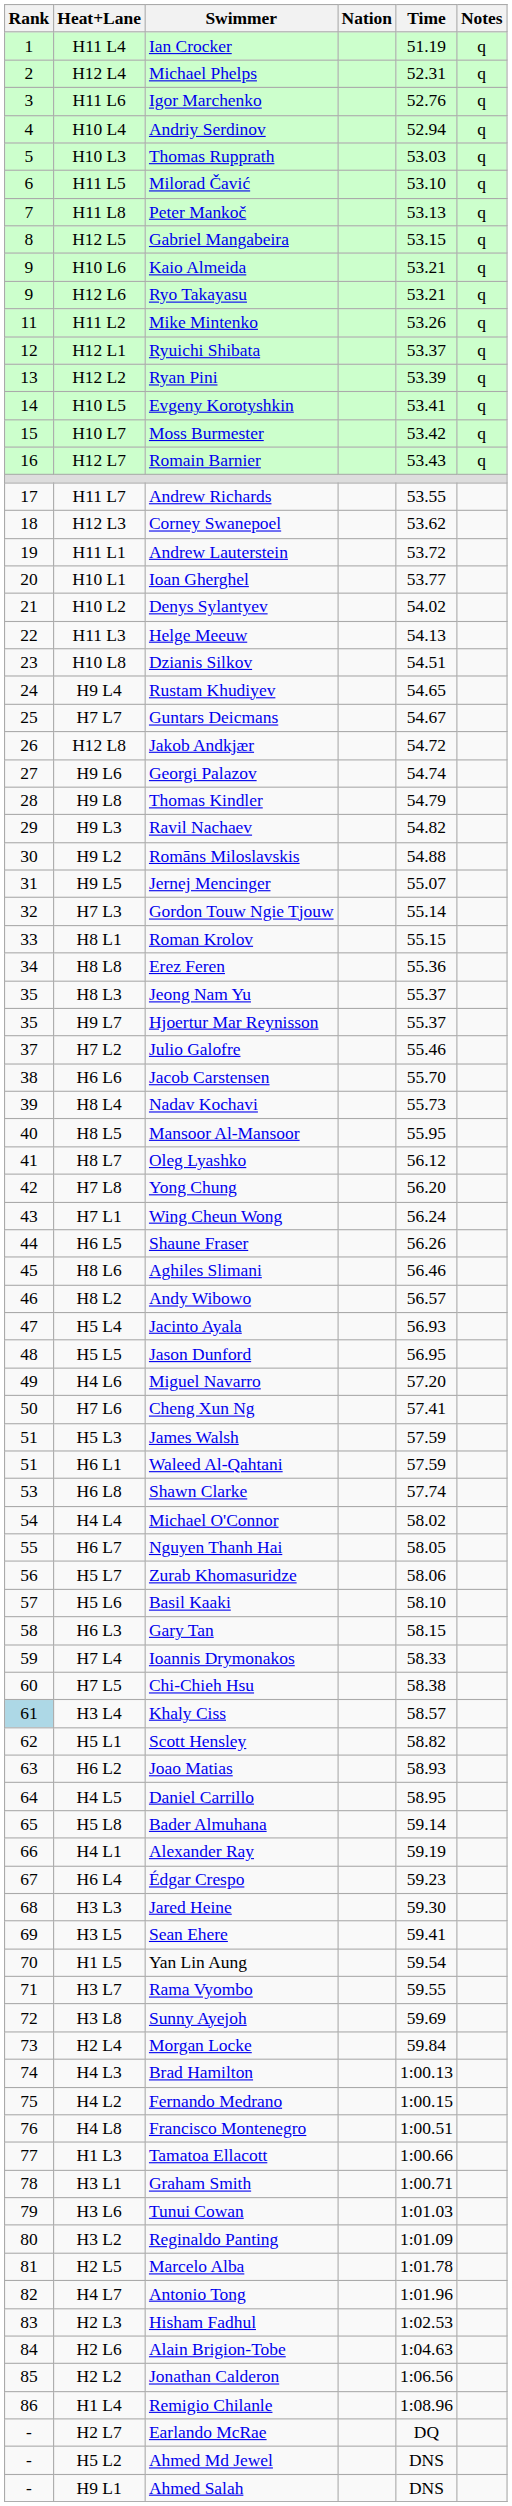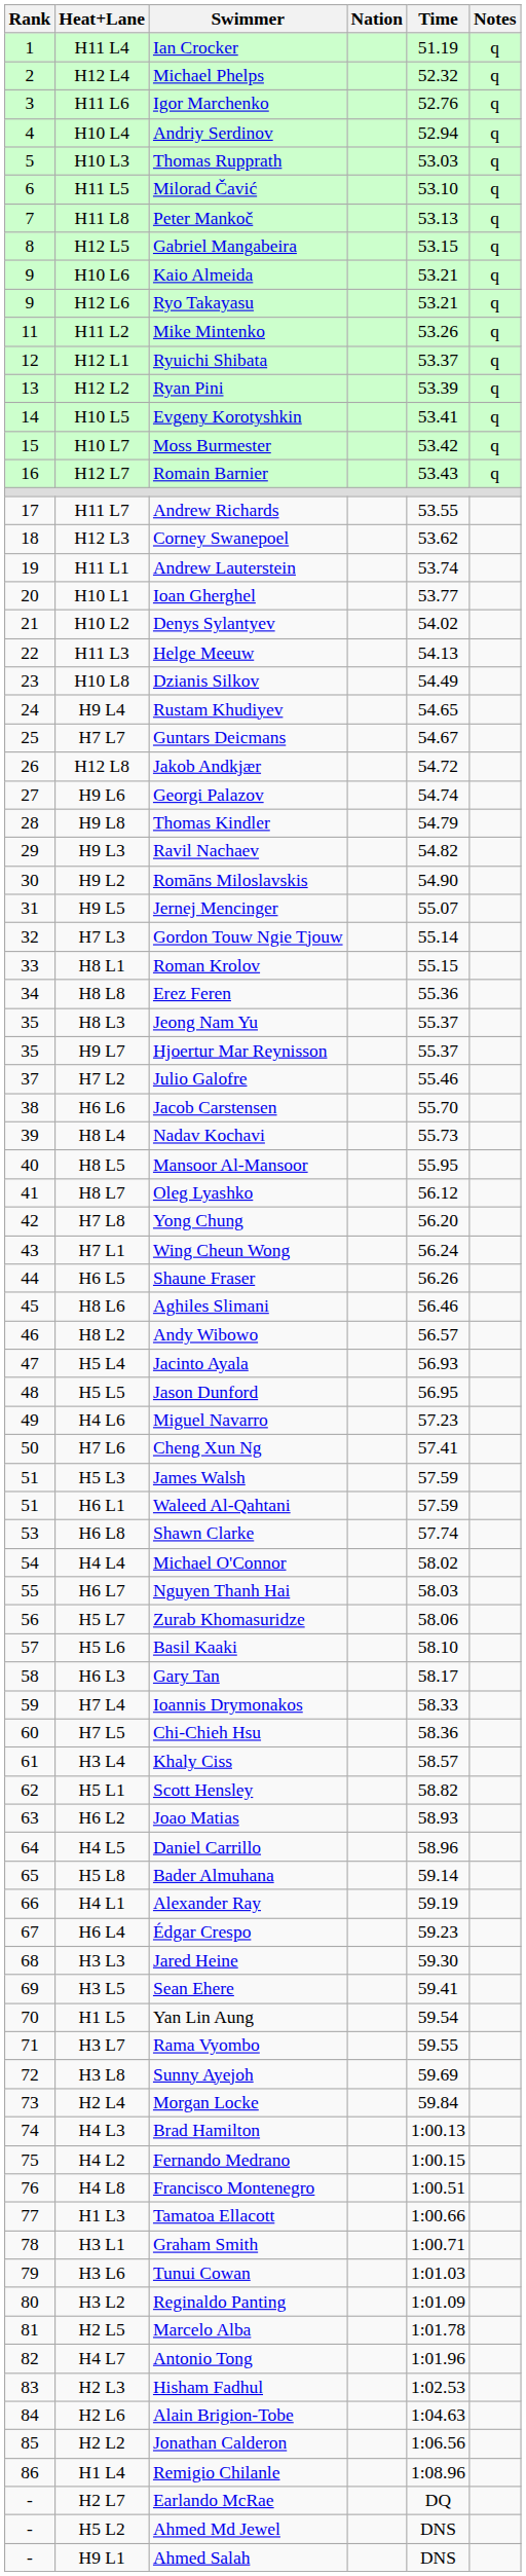H12 L4 | Time: 52.31 -> 52.32
H11 L1 | Time: 53.72 -> 53.74
H10 L8 | Time: 54.51 -> 54.49
H9 L2 | Time: 54.88 -> 54.90
H4 L6 | Time: 57.20 -> 57.23
H6 L7 | Time: 58.05 -> 58.03
H6 L3 | Time: 58.15 -> 58.17
H7 L5 | Time: 58.38 -> 58.36
H3 L4 | Rank: lightblue background -> no background
H4 L5 | Time: 58.95 -> 58.96
